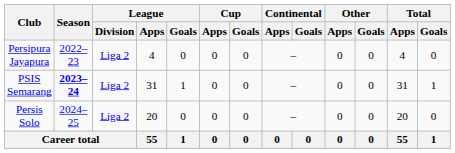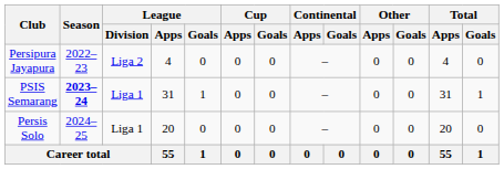PSIS Semarang | League / Division: Liga 2 -> Liga 1
Persis Solo | League / Division: Liga 2 -> Liga 1
